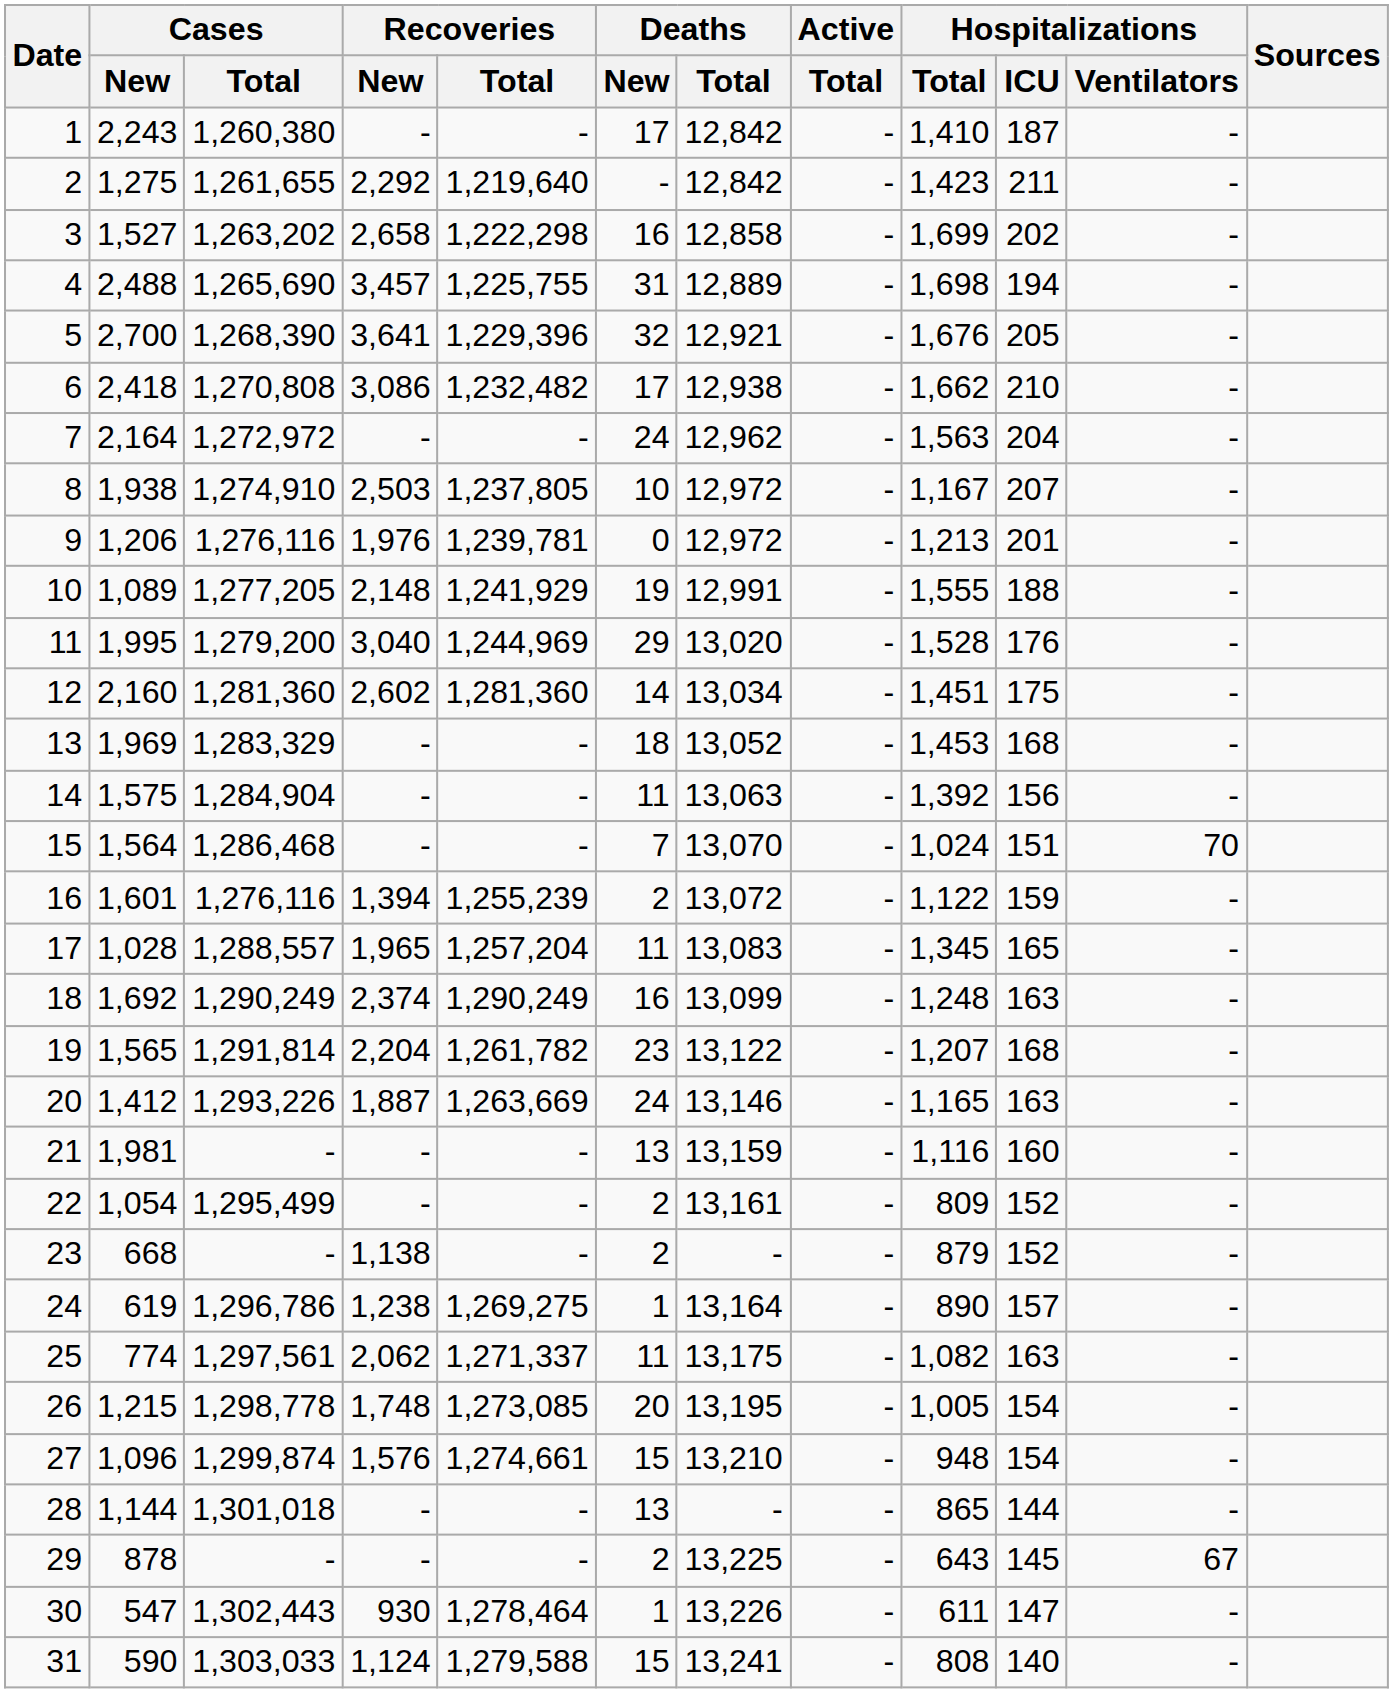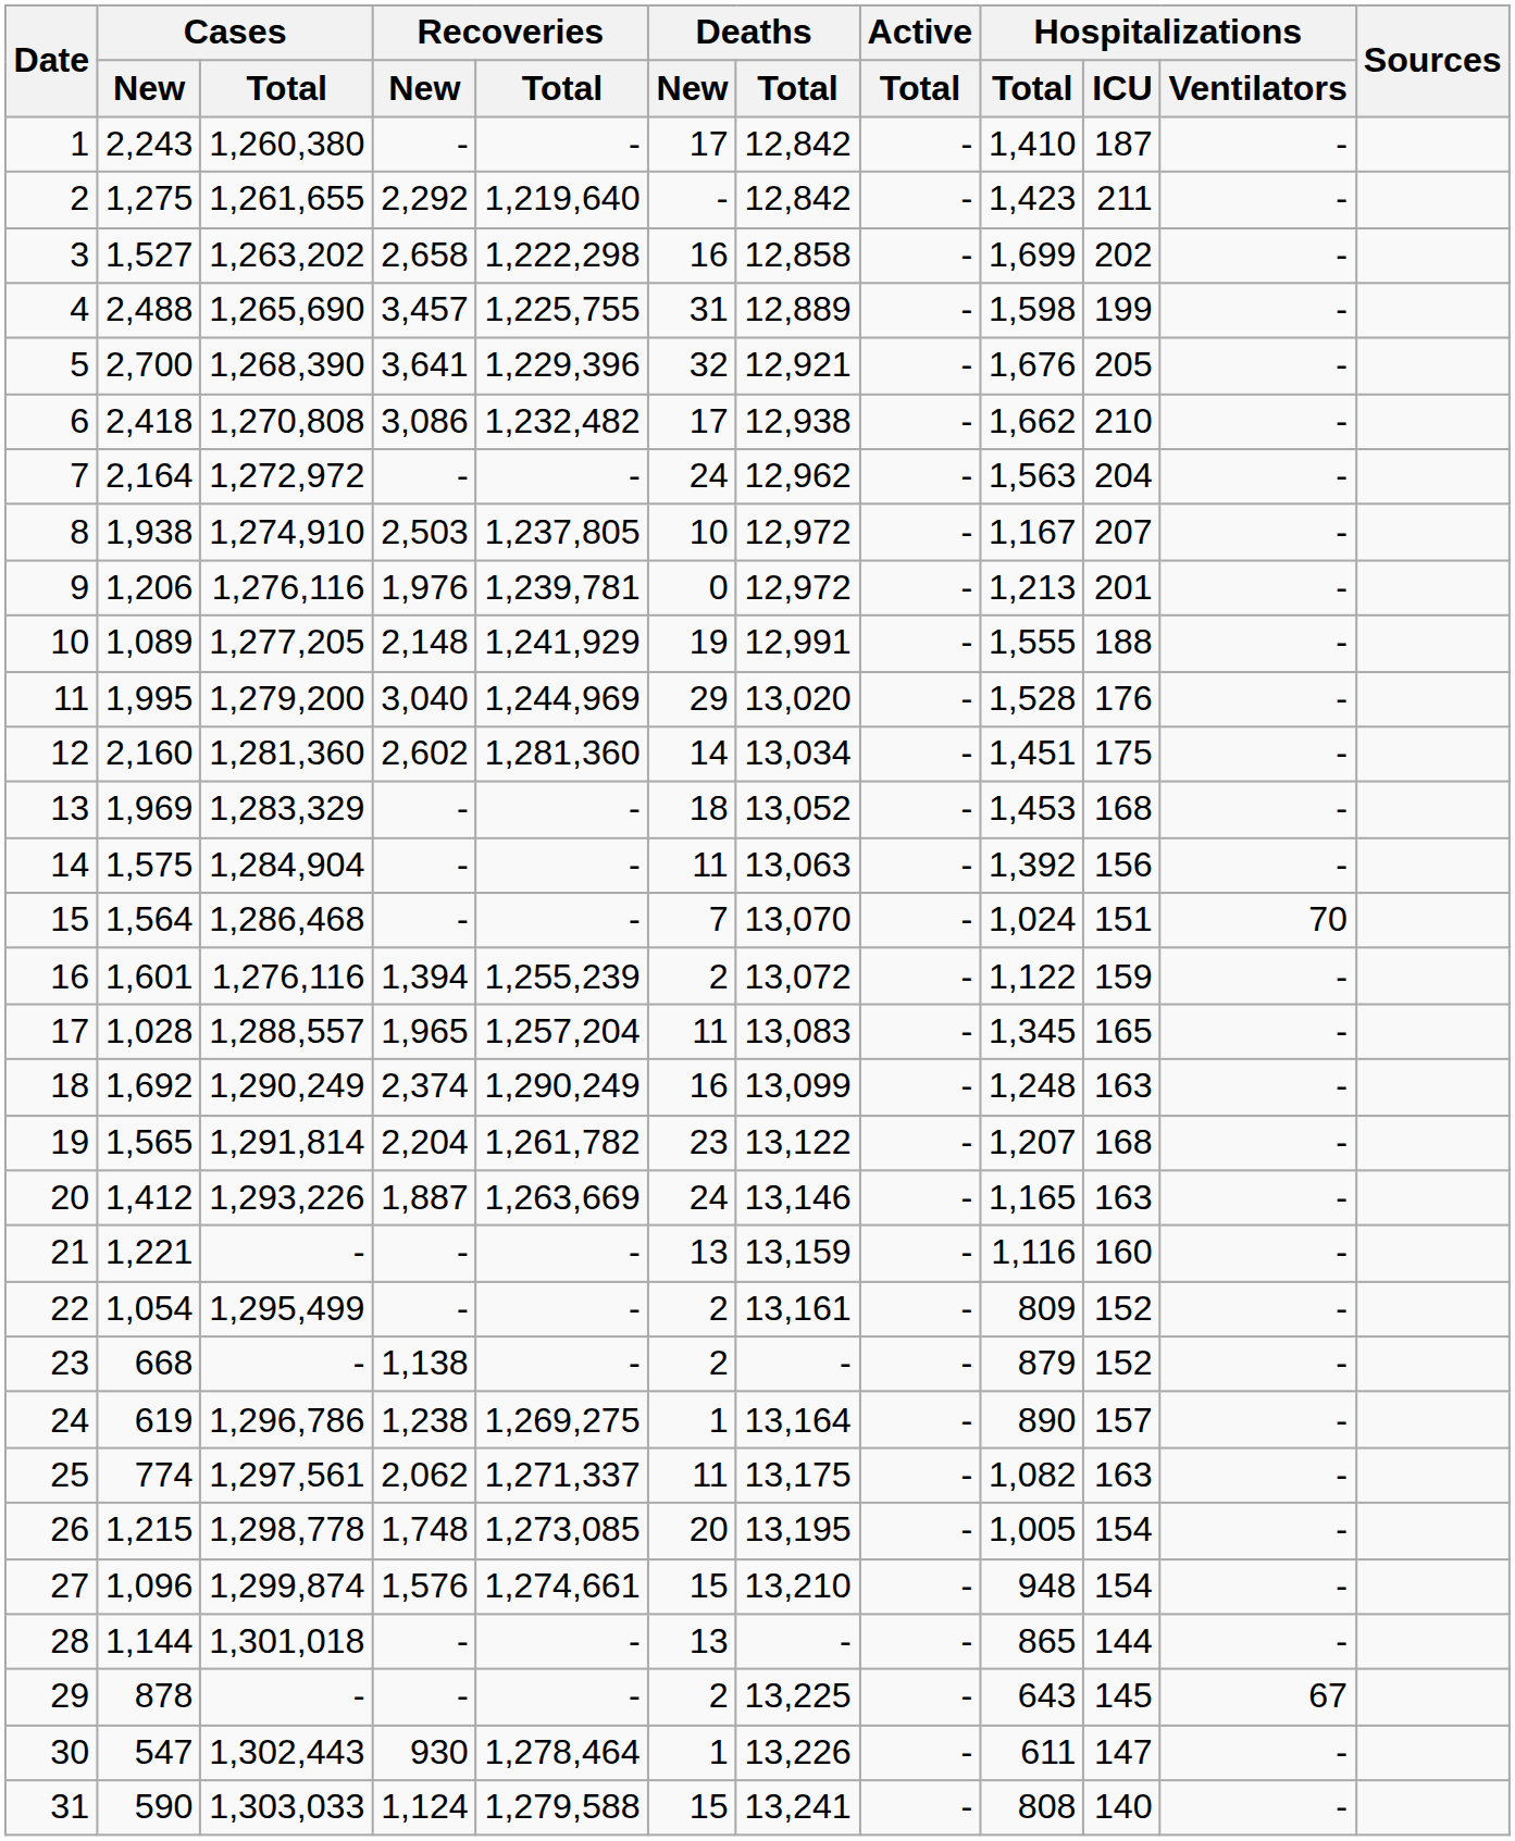4 | Hospitalizations / Total: 1,698 -> 1,598
4 | Hospitalizations / ICU: 194 -> 199
21 | Cases / New: 1,981 -> 1,221
